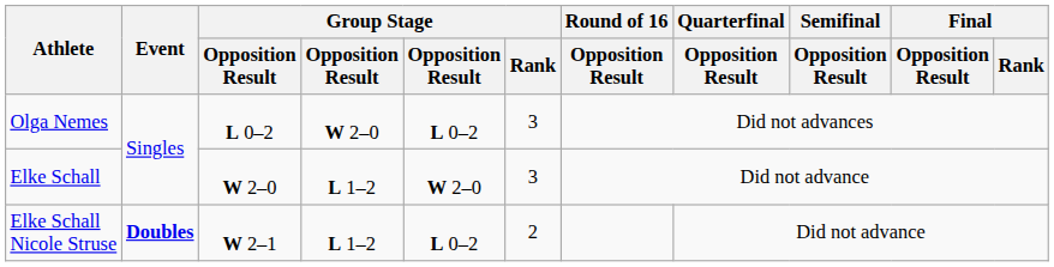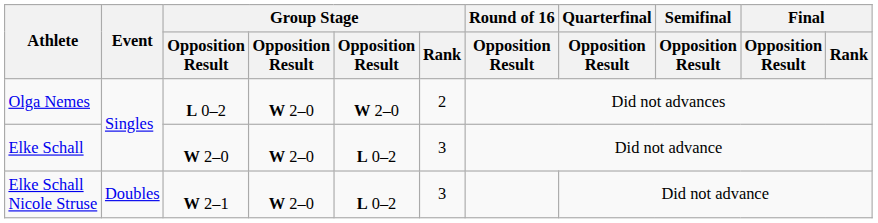Olga Nemes | column 5: L 0–2 -> W 2–0
Olga Nemes | Group Stage / Rank: 3 -> 2
Elke Schall | column 4: L 1–2 -> W 2–0
Elke Schall | column 5: W 2–0 -> L 0–2
Elke Schall Nicole Struse | Event: bold -> normal
Elke Schall Nicole Struse | column 4: L 1–2 -> W 2–0
Elke Schall Nicole Struse | Group Stage / Rank: 2 -> 3
